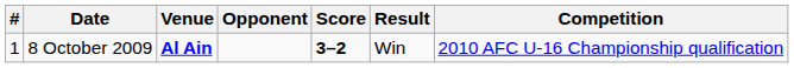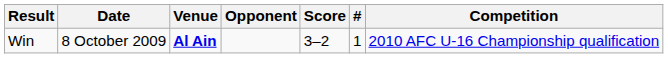columns swapped: # <-> Result
8 October 2009 | Score: bold -> normal
